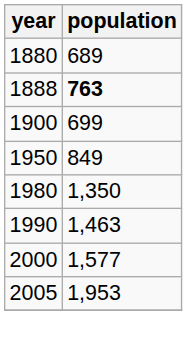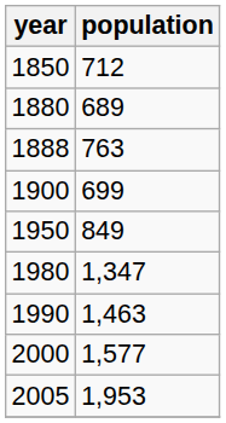+ row: 1850 | 712
1888 | population: bold -> normal
1980 | population: 1,350 -> 1,347
